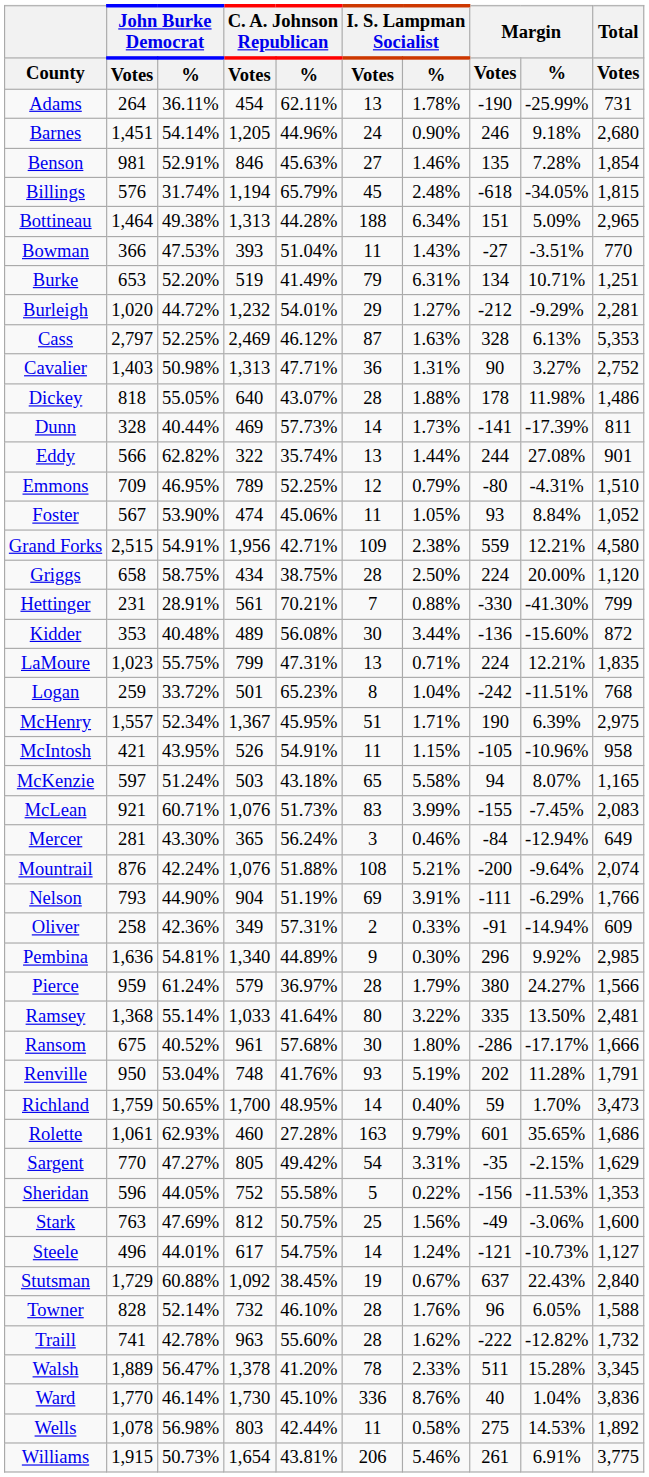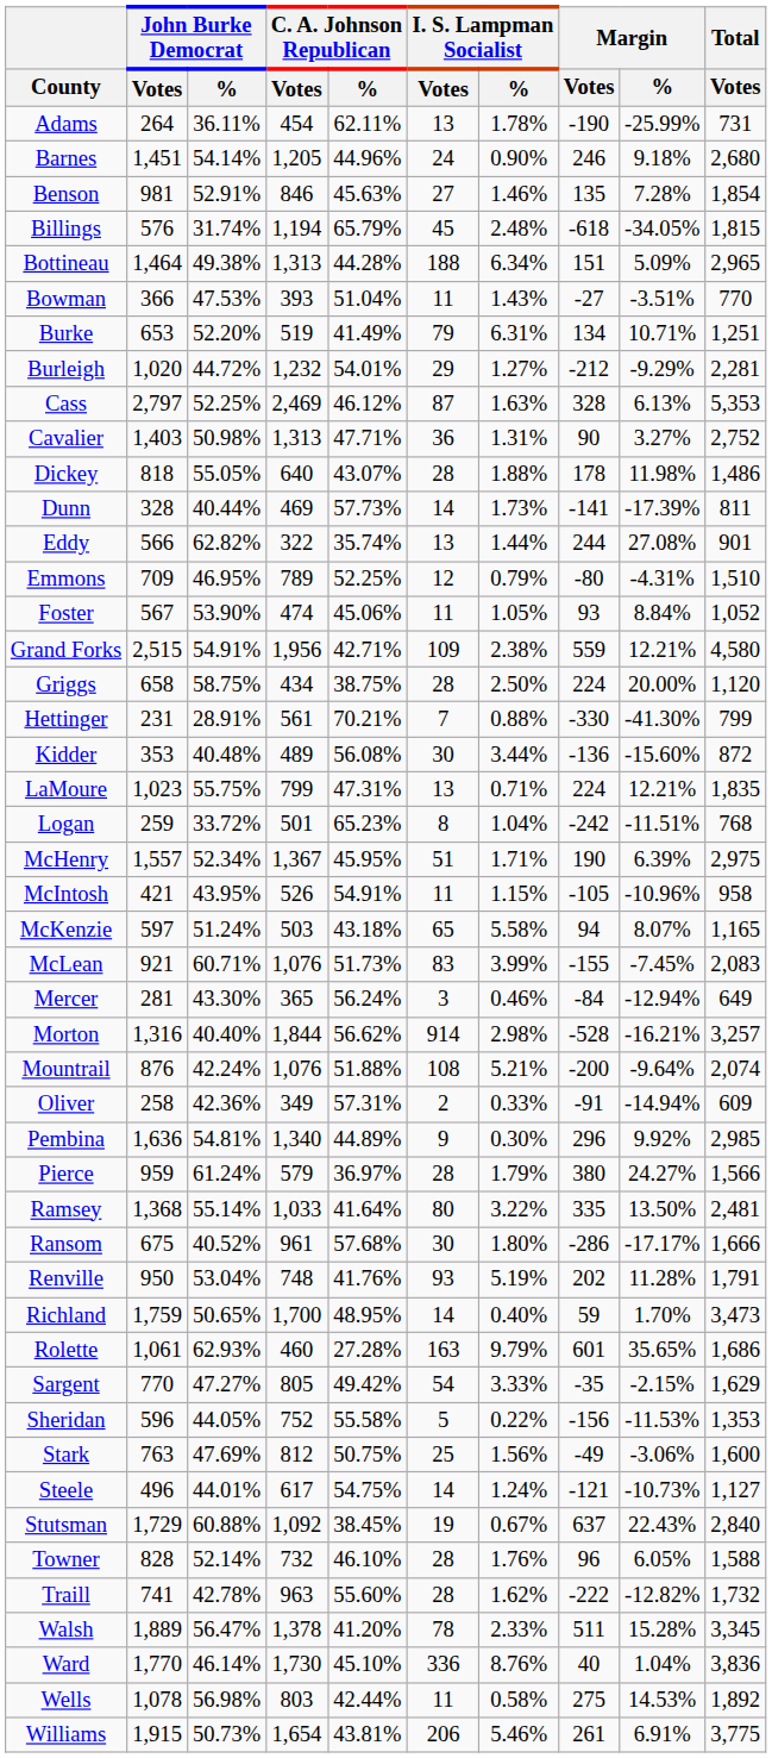+ row: Morton | 1,316 | 40.40% | 1,844 | 56.62% | 914 | 2.98% | -528 | -16.21% | 3,257
- row: Nelson | 793 | 44.90% | 904 | 51.19% | 69 | 3.91% | -111 | -6.29% | 1,766
Sargent | I. S. Lampman Socialist / %: 3.31% -> 3.33%
